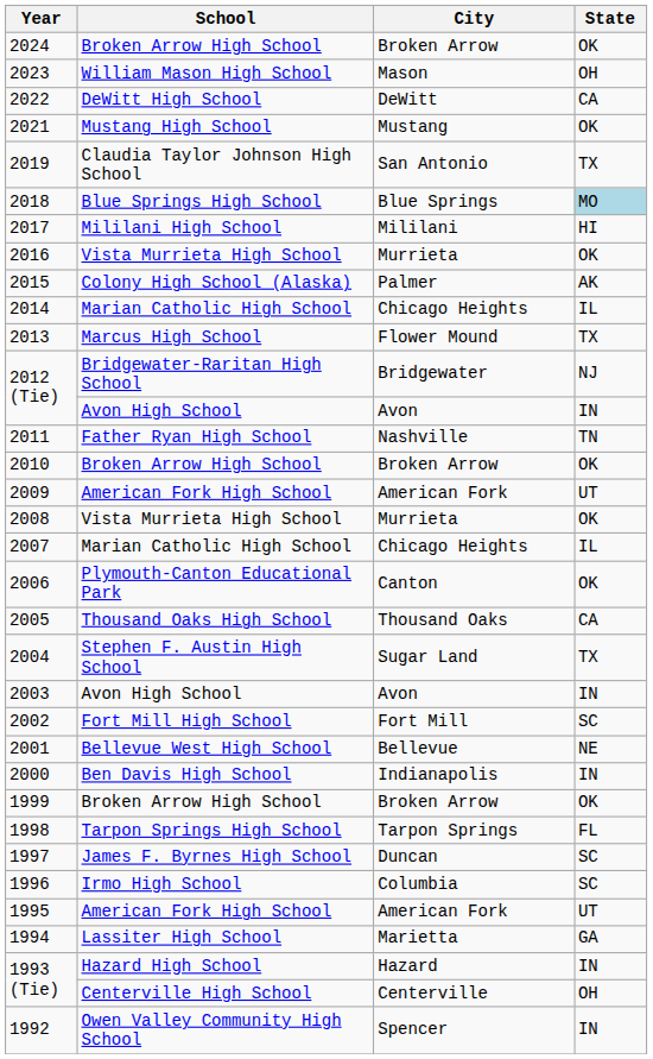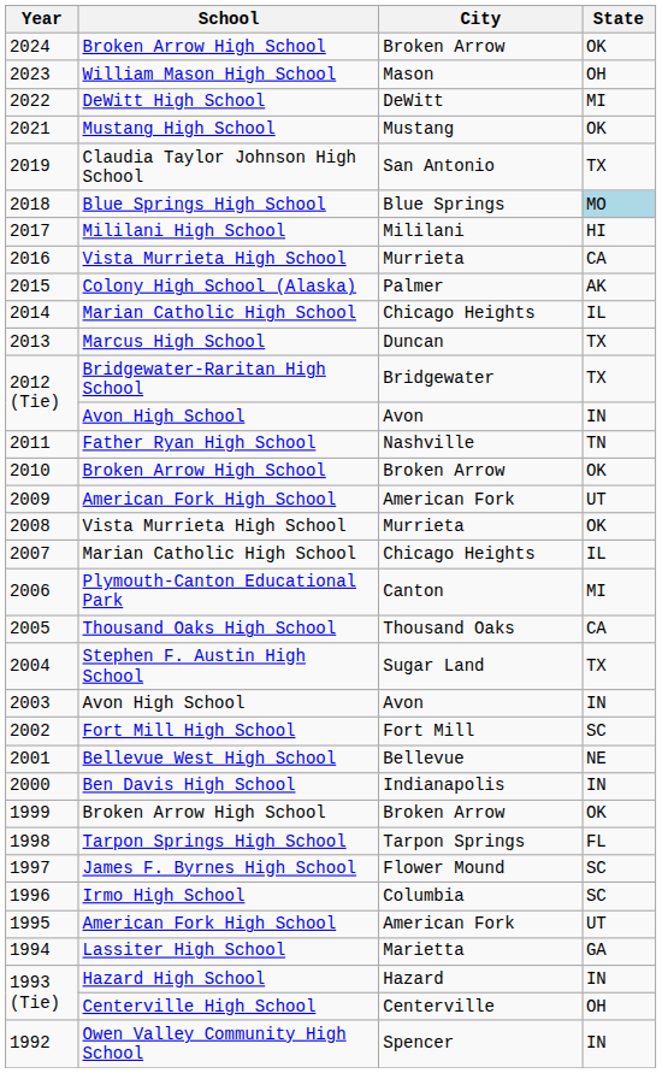2022 | State: CA -> MI
2016 | State: OK -> CA
2013 | City: Flower Mound -> Duncan
2012 (Tie) / Bridgewater-Raritan High School | State: NJ -> TX
2006 | State: OK -> MI
1997 | City: Duncan -> Flower Mound
